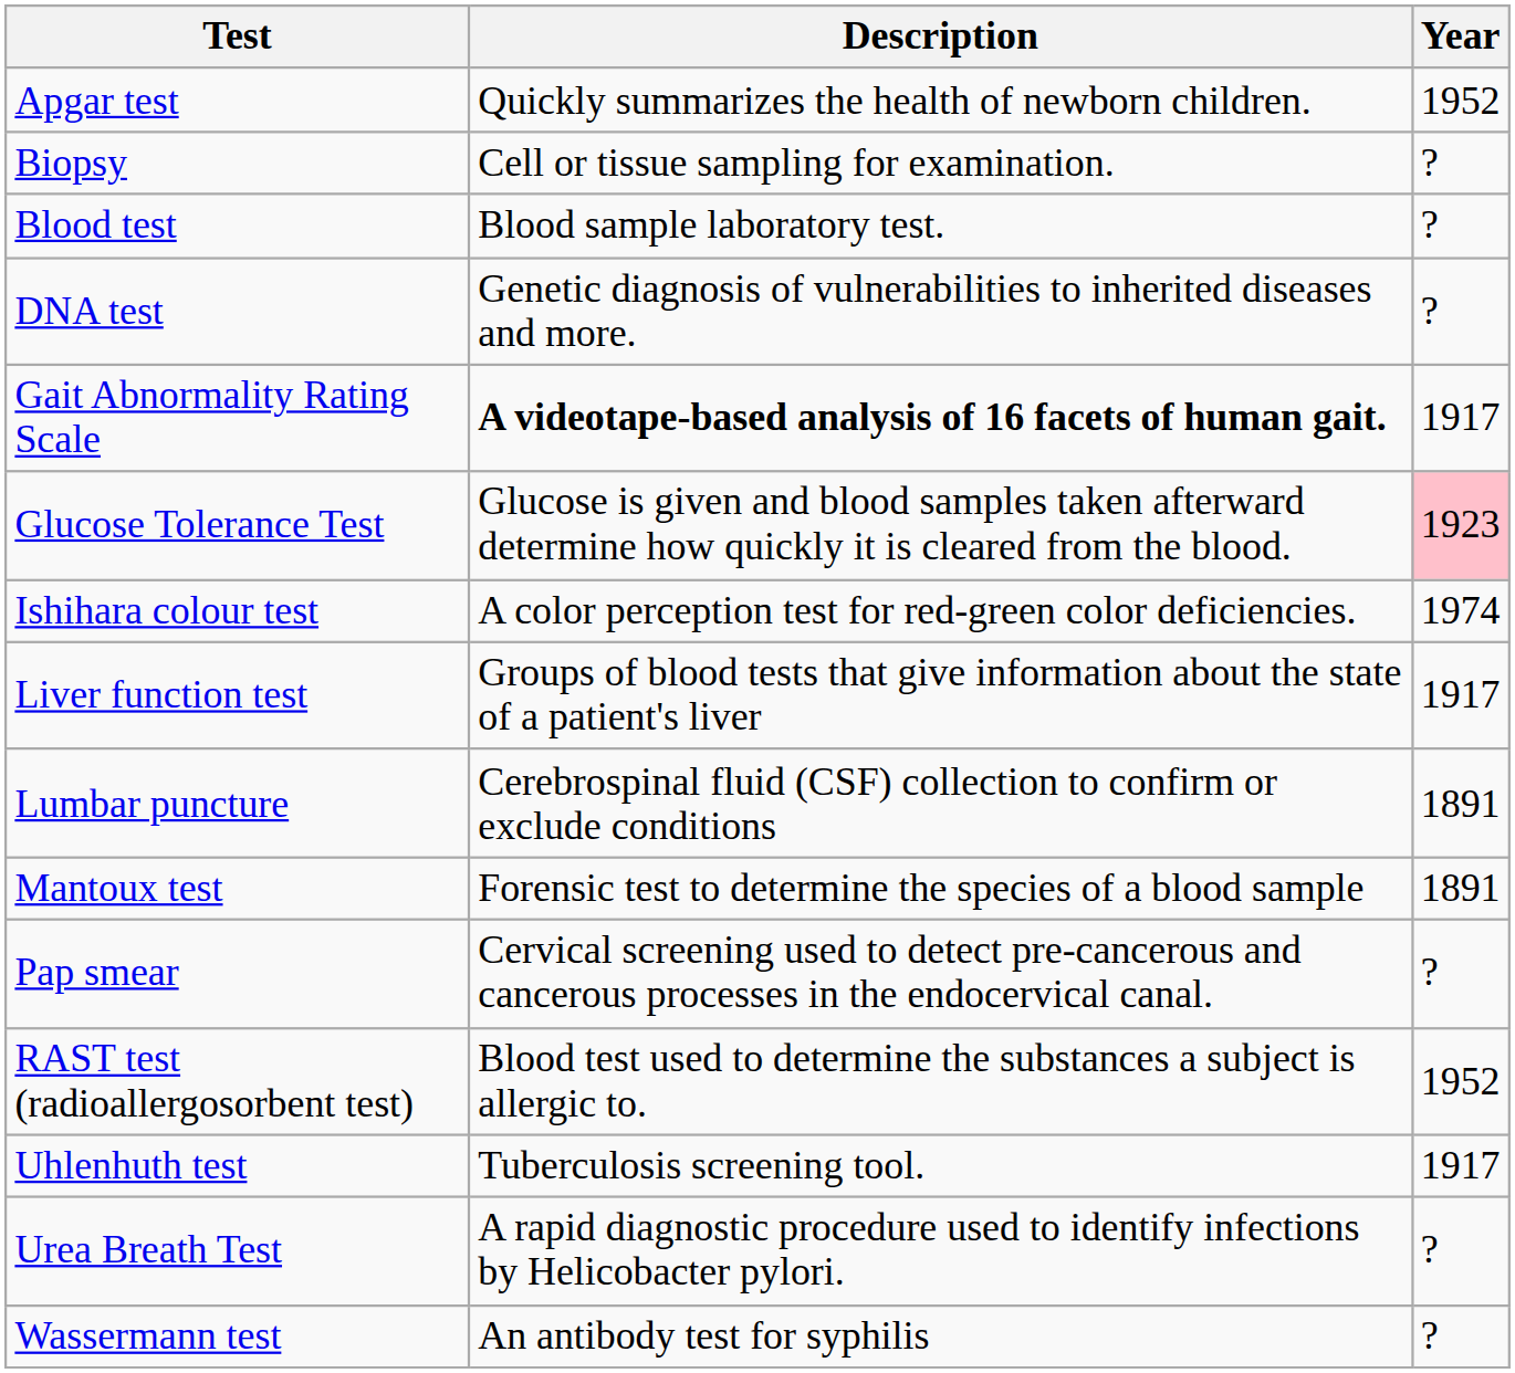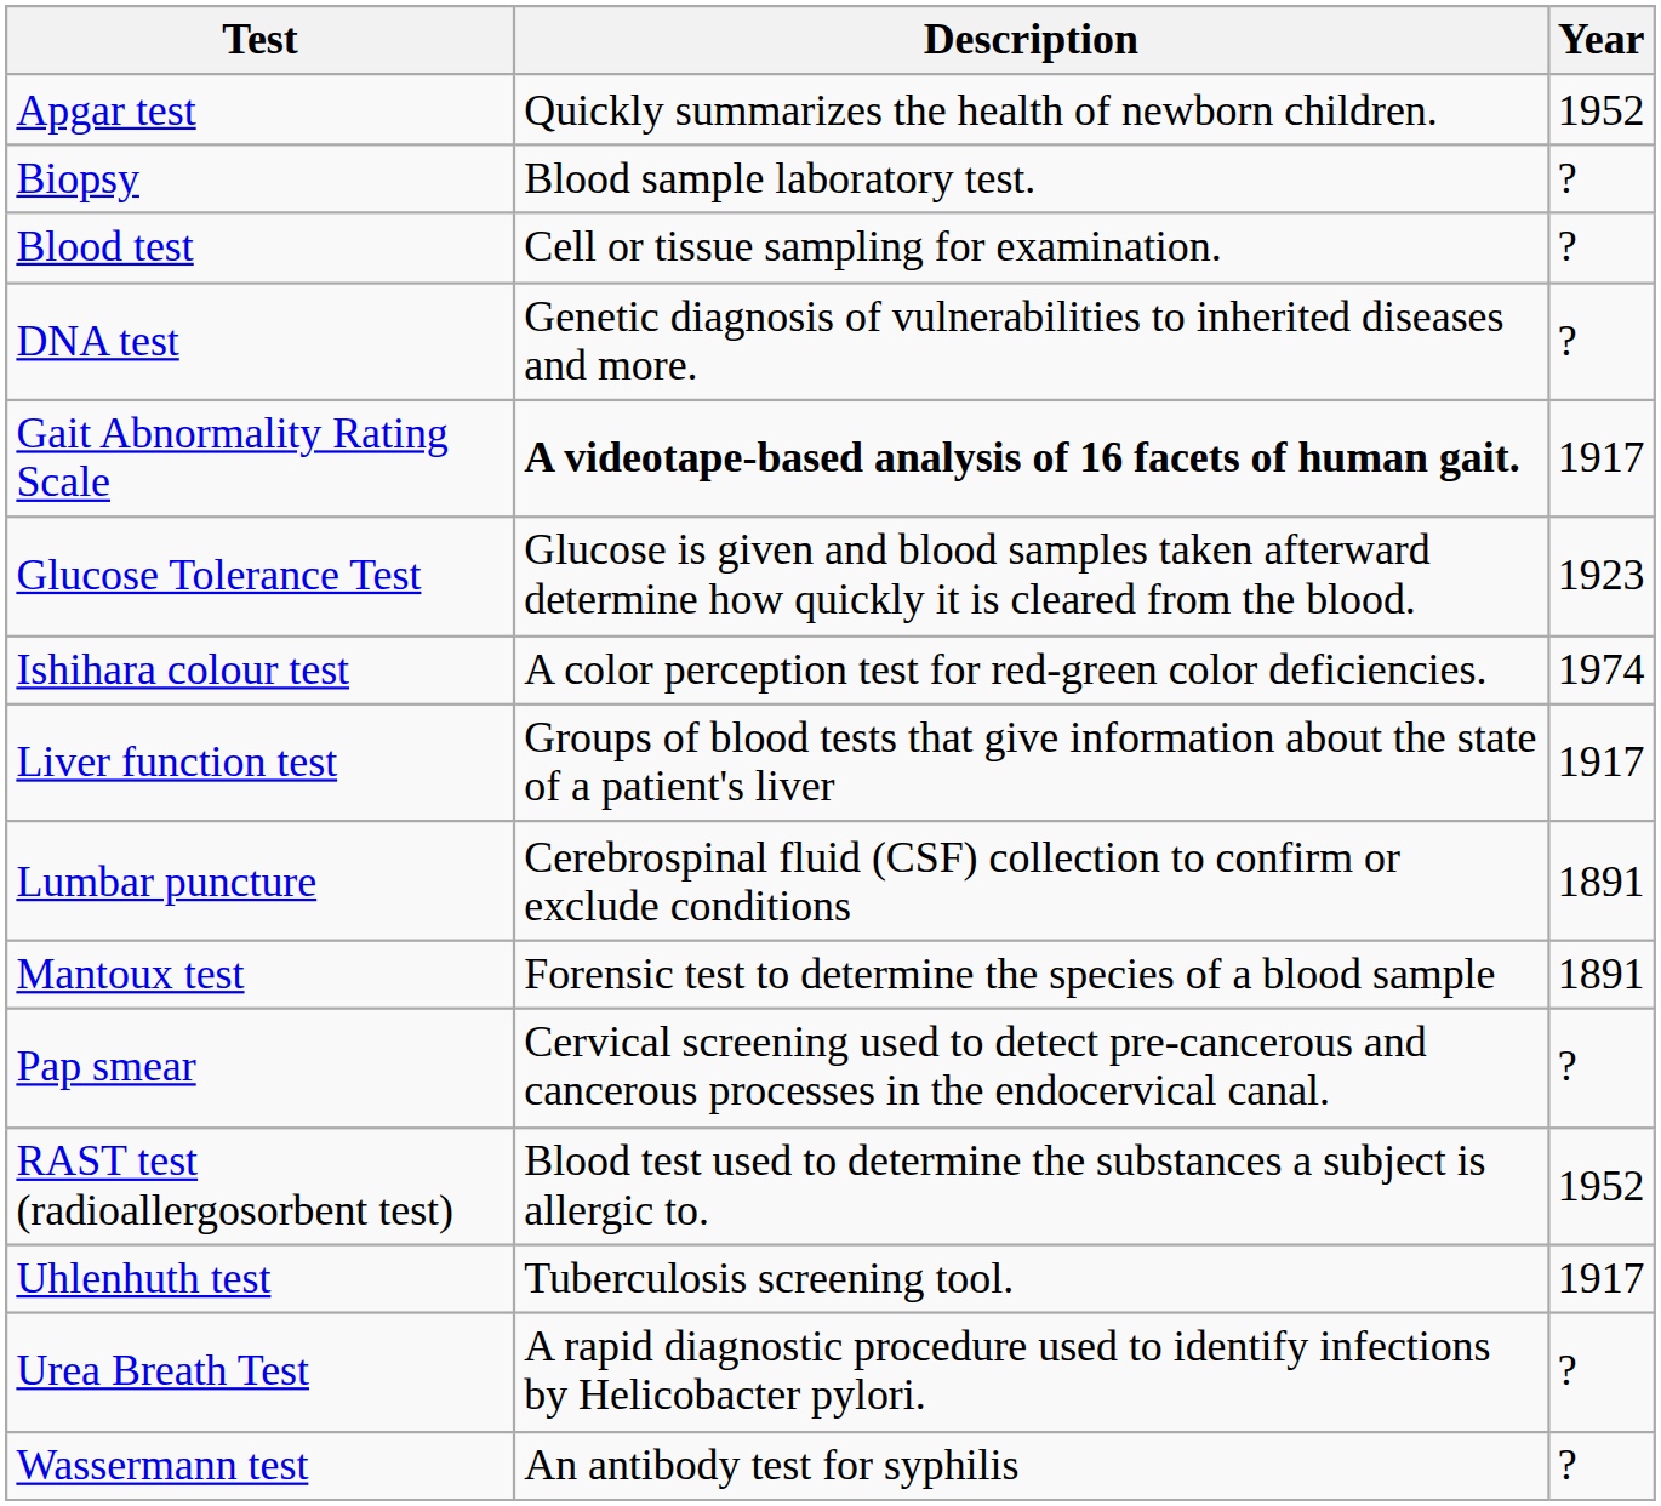Biopsy | Description: Cell or tissue sampling for examination. -> Blood sample laboratory test.
Blood test | Description: Blood sample laboratory test. -> Cell or tissue sampling for examination.
Glucose Tolerance Test | Year: pink background -> no background
